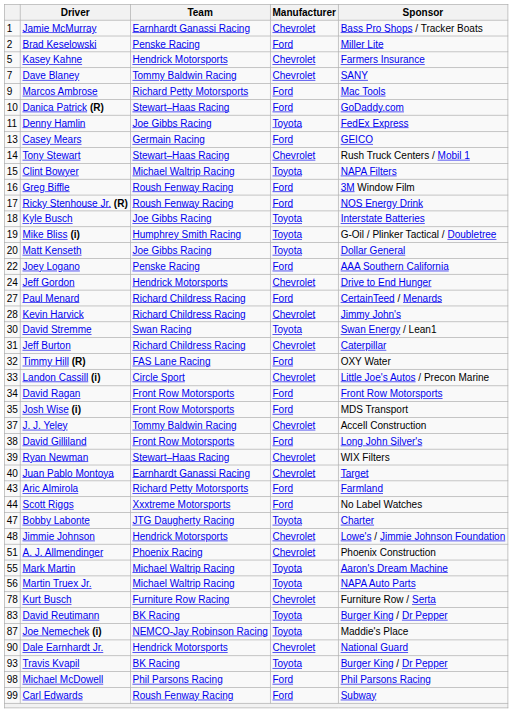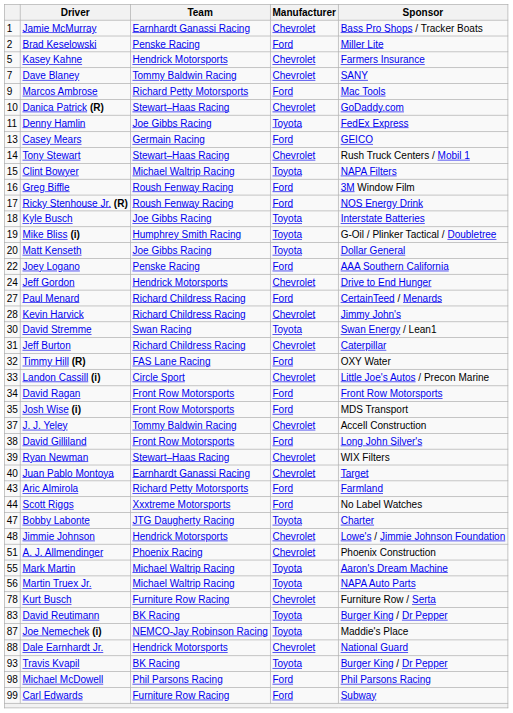Danica Patrick (R) | Manufacturer: Ford -> Chevrolet
Dale Earnhardt Jr. | column 1: 90 -> 88
Carl Edwards | Team: Roush Fenway Racing -> Furniture Row Racing
